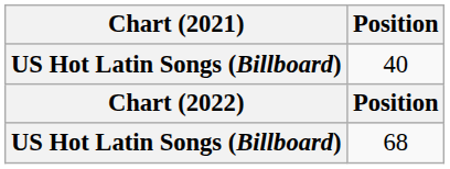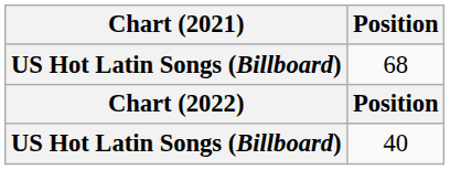rows swapped: 68 <-> 40
